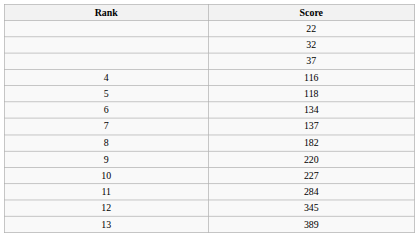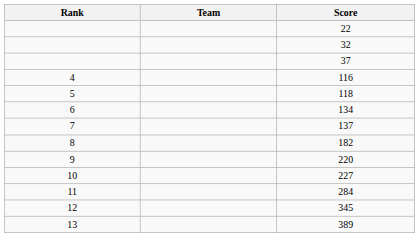+ column: Team
